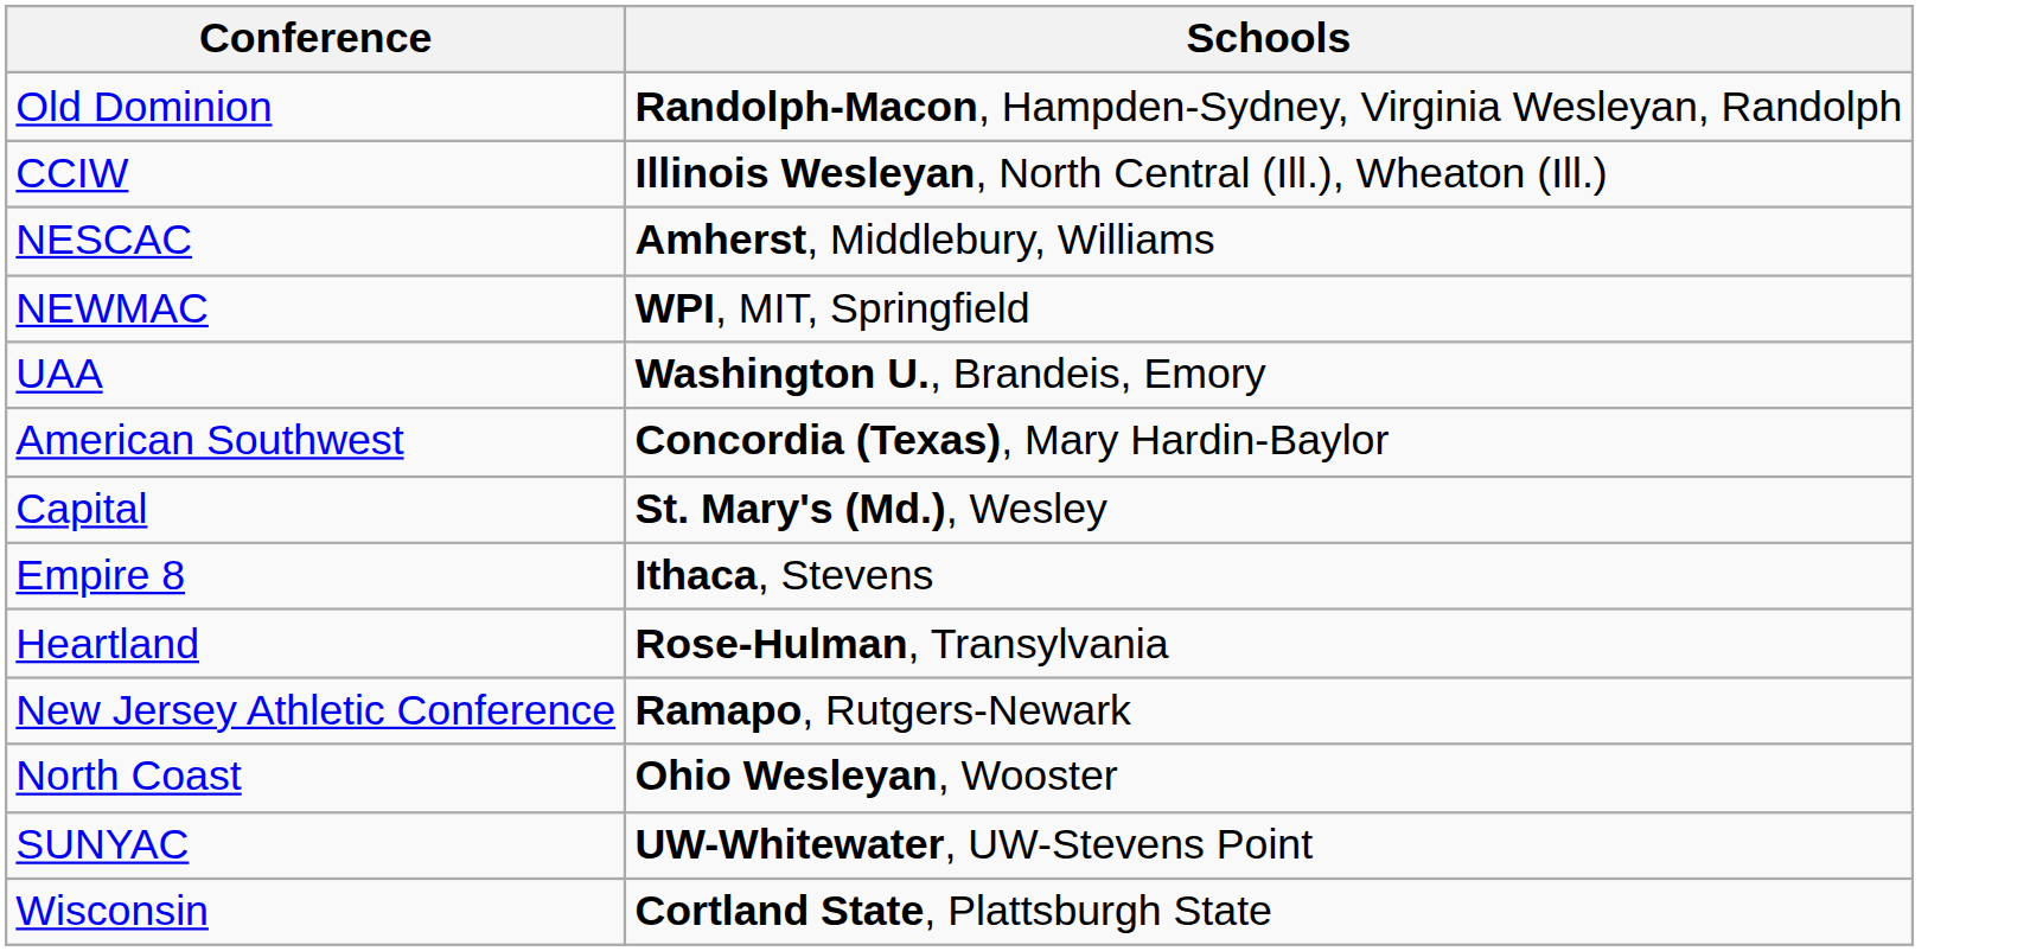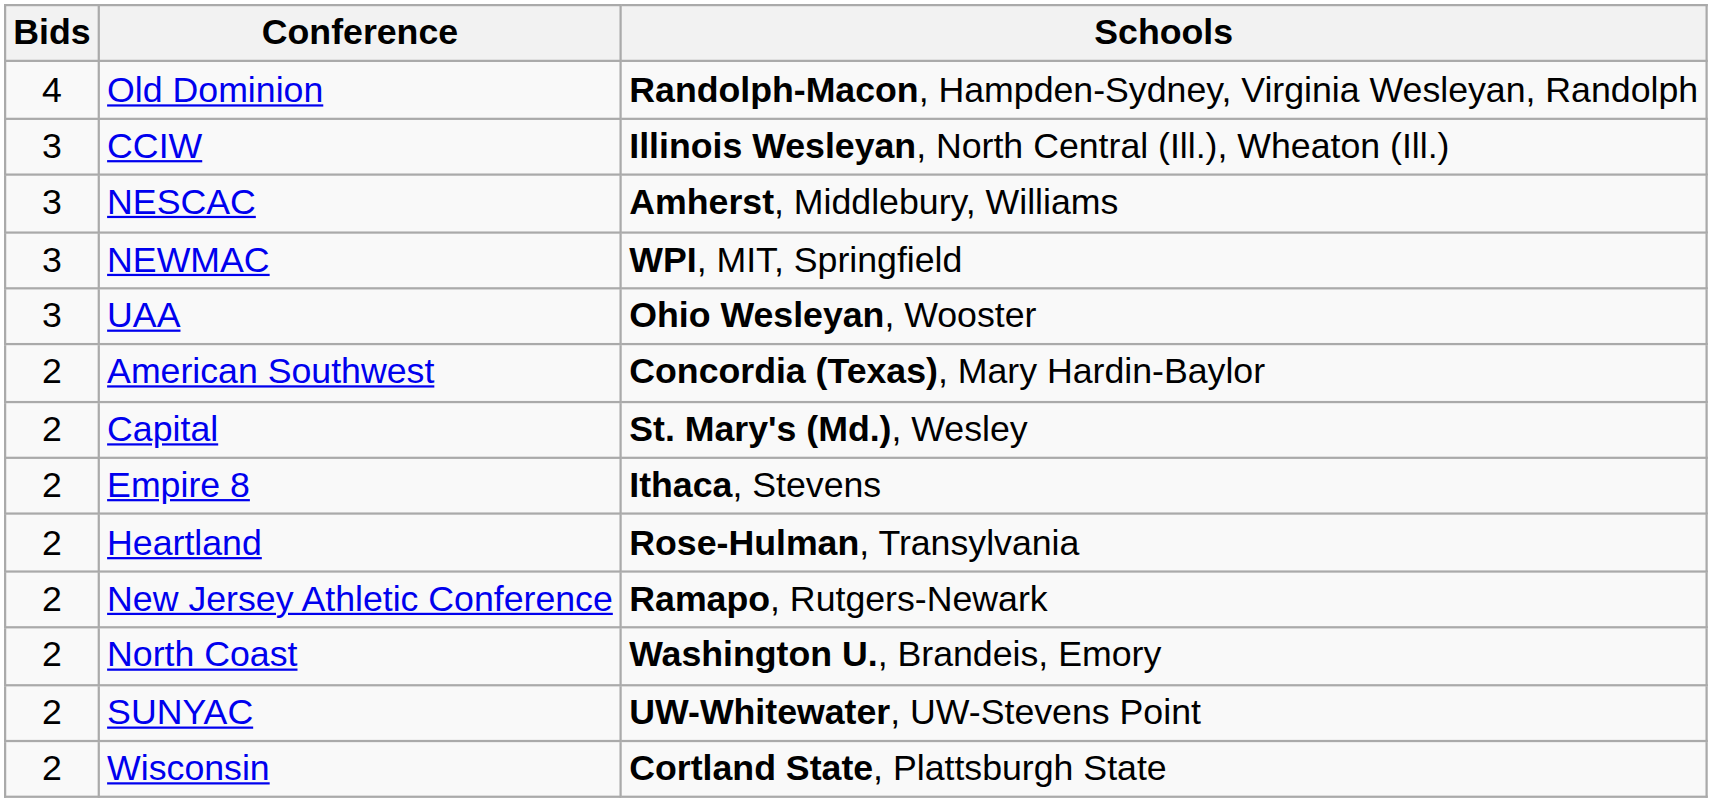+ column: Bids | 4 | 3 | 3 | 3 | 3 | 2 | 2 | 2 | 2 | 2 | 2 | 2 | 2
UAA | Schools: Washington U., Brandeis, Emory -> Ohio Wesleyan, Wooster
North Coast | Schools: Ohio Wesleyan, Wooster -> Washington U., Brandeis, Emory
